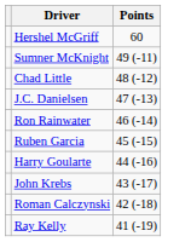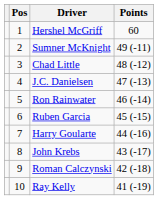+ column: Pos | 1 | 2 | 3 | 4 | 5 | 6 | 7 | 8 | 9 | 10
